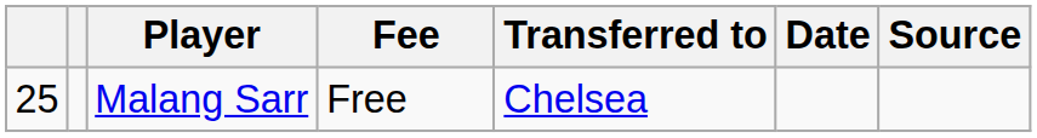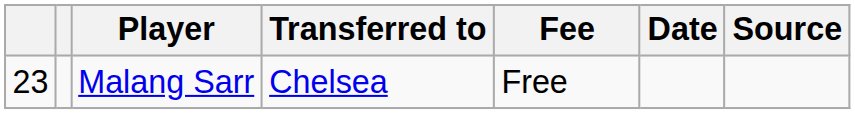columns swapped: Transferred to <-> Fee
Malang Sarr | column 1: 25 -> 23
